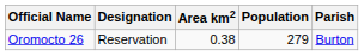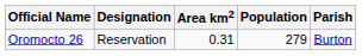Oromocto 26 | Area km2: 0.38 -> 0.31
